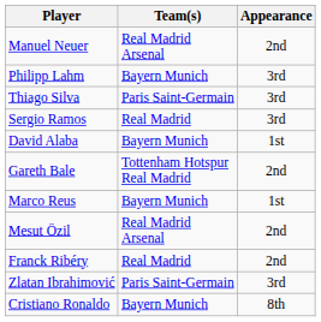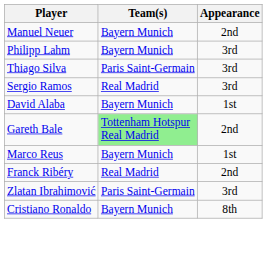Manuel Neuer | Team(s): Real Madrid Arsenal -> Bayern Munich
Gareth Bale | Team(s): no background -> lightgreen background
- row: Mesut Özil | Real Madrid Arsenal | 2nd
